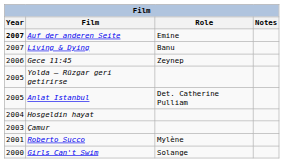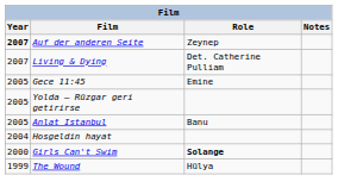Auf der anderen Seite | Role: Emine -> Zeynep
Living & Dying | Role: Banu -> Det. Catherine Pulliam
Gece 11:45 | Year: 2006 -> 2005
Gece 11:45 | Role: Zeynep -> Emine
Anlat Istanbul | Role: Det. Catherine Pulliam -> Banu
- row: 2003 | Çamur
- row: 2001 | Roberto Succo | Mylène
Girls Can't Swim | Role: normal -> bold
+ row: 1999 | The Wound | Hülya
